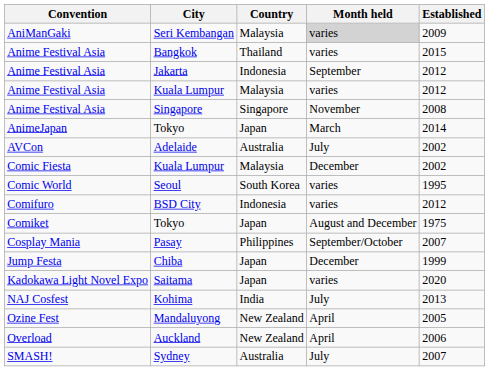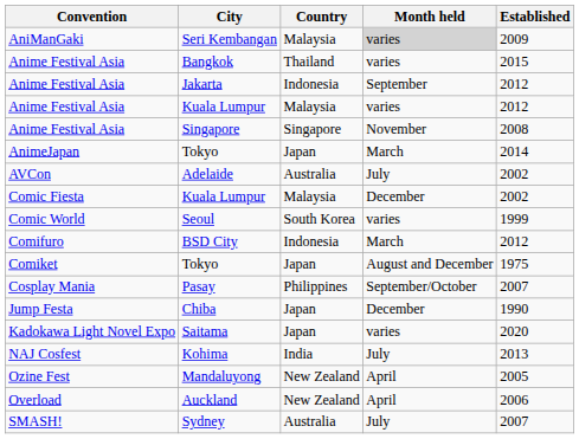Seoul | Established: 1995 -> 1999
BSD City | Month held: varies -> March
Chiba | Established: 1999 -> 1990
